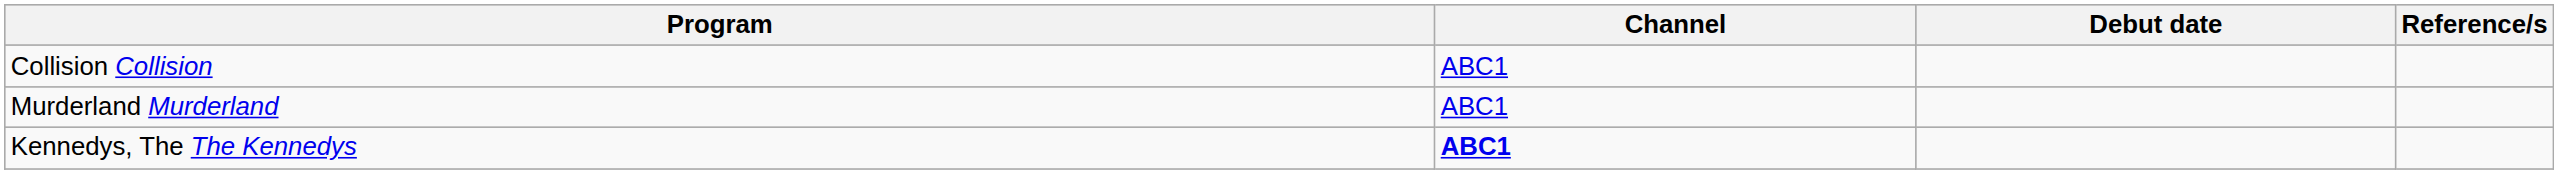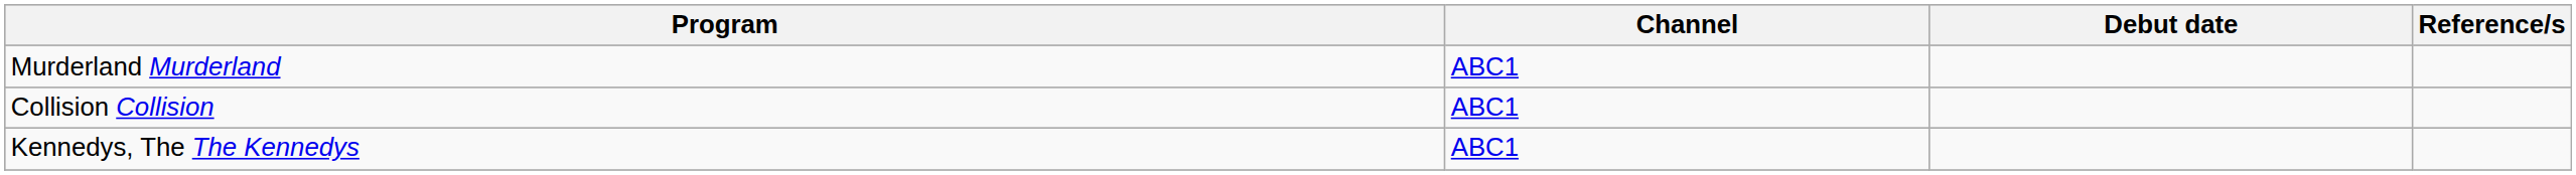rows swapped: Collision Collision <-> Murderland Murderland
Kennedys, The The Kennedys | Channel: bold -> normal
